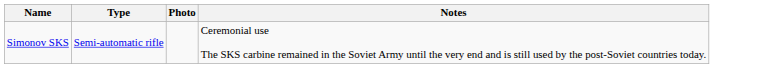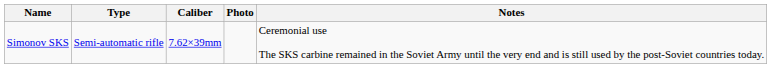+ column: Caliber | 7.62×39mm
